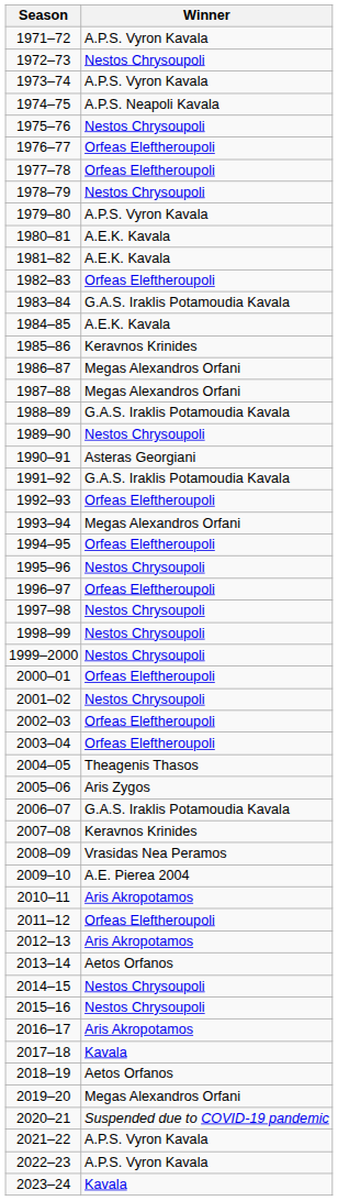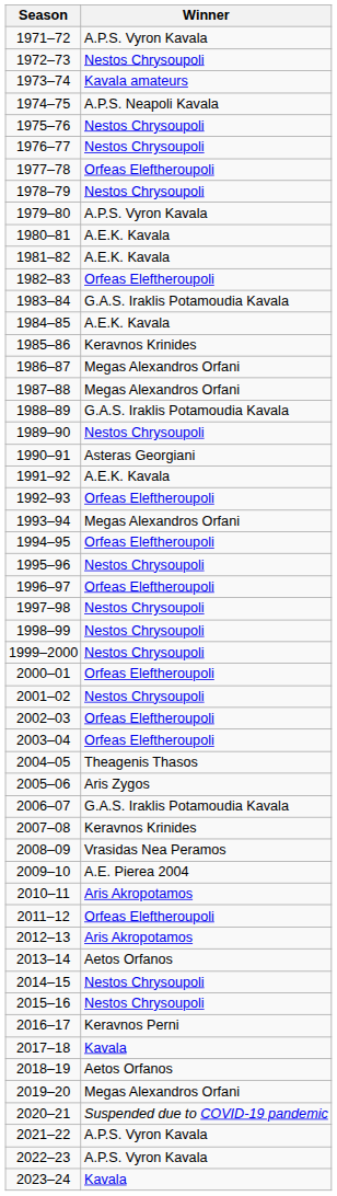1973–74 | Winner: A.P.S. Vyron Kavala -> Kavala amateurs
1976–77 | Winner: Orfeas Eleftheroupoli -> Nestos Chrysoupoli
1991–92 | Winner: G.A.S. Iraklis Potamoudia Kavala -> A.E.K. Kavala
2016–17 | Winner: Aris Akropotamos -> Keravnos Perni
